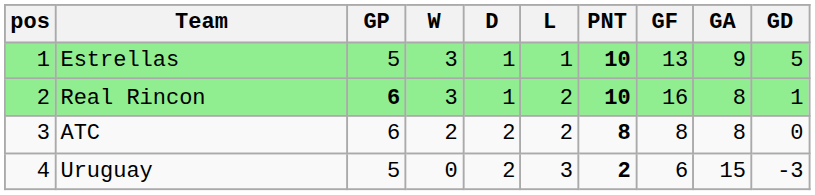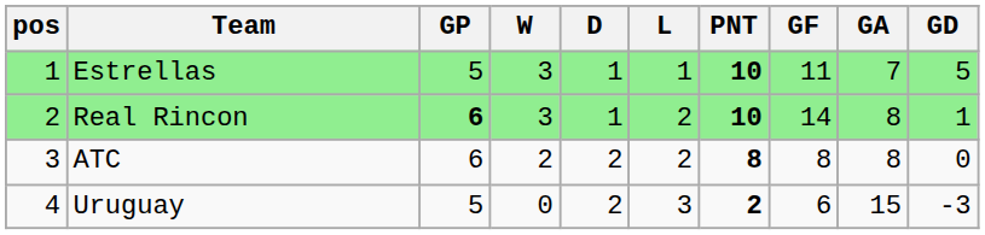Estrellas | GF: 13 -> 11
Estrellas | GA: 9 -> 7
Real Rincon | GF: 16 -> 14
